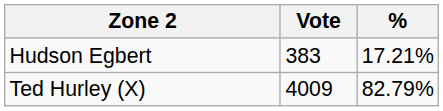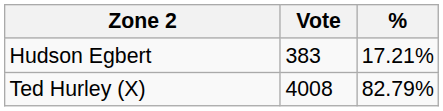Ted Hurley (X) | Vote: 4009 -> 4008
